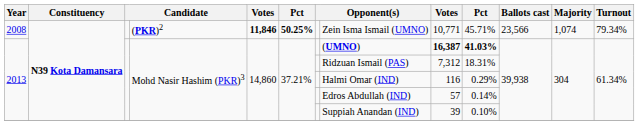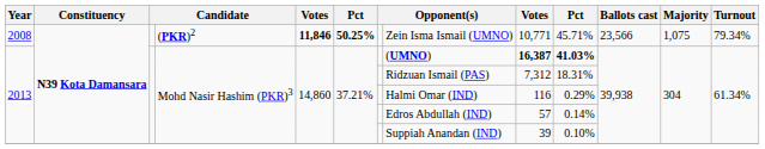2008 | Majority: 1,074 -> 1,075
